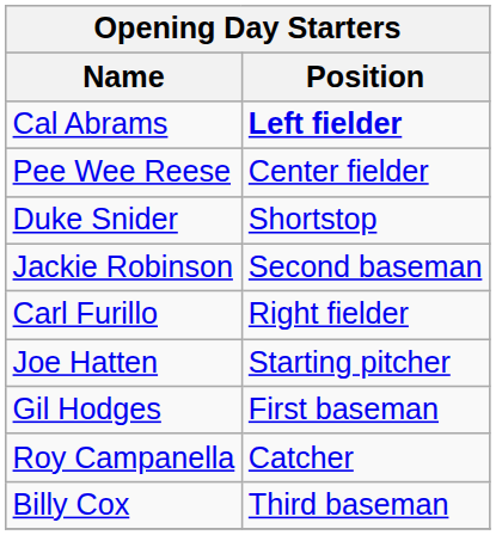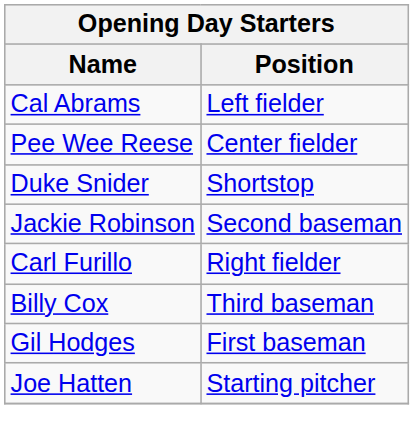Cal Abrams | Position: bold -> normal
rows swapped: Billy Cox <-> Joe Hatten
- row: Roy Campanella | Catcher
